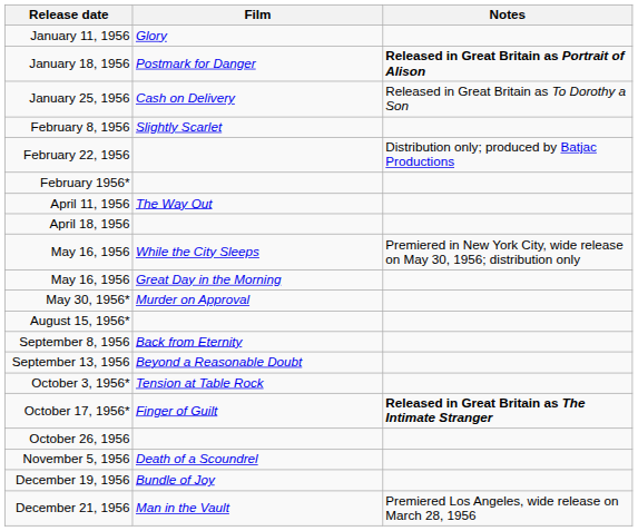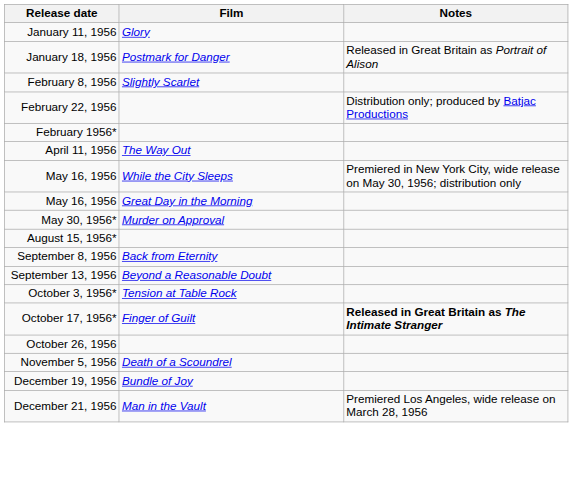January 18, 1956 | Notes: bold -> normal
- row: January 25, 1956 | Cash on Delivery | Released in Great Britain as To Dorothy a Son
- row: April 18, 1956
